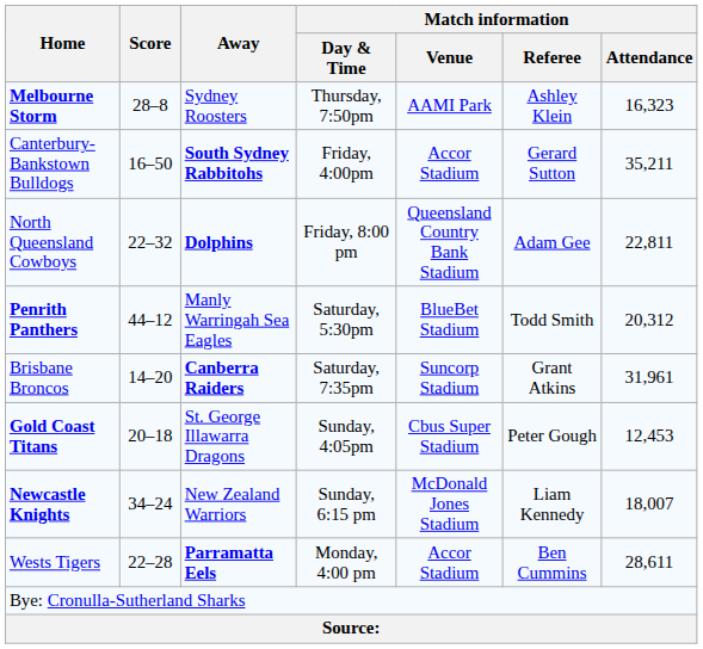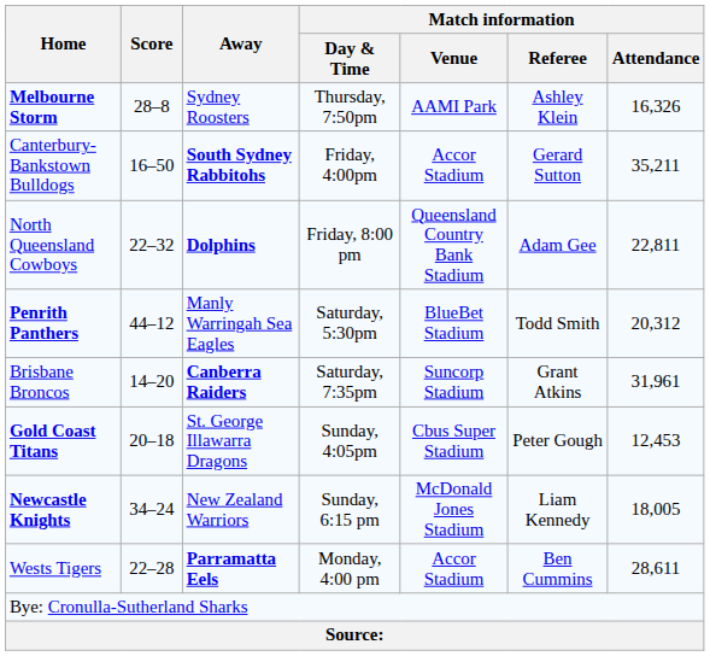Melbourne Storm | Match information / Attendance: 16,323 -> 16,326
Newcastle Knights | Match information / Attendance: 18,007 -> 18,005
